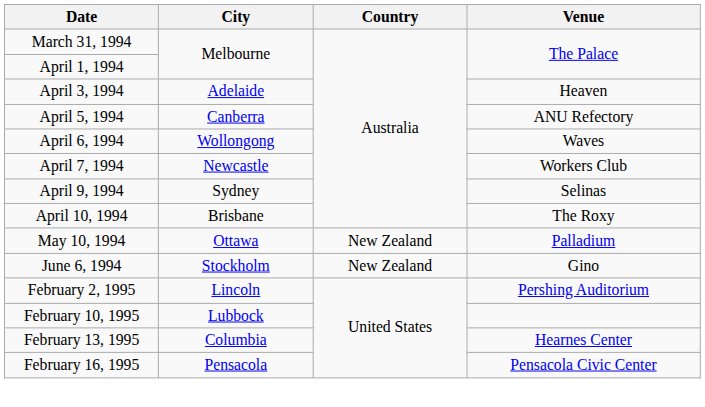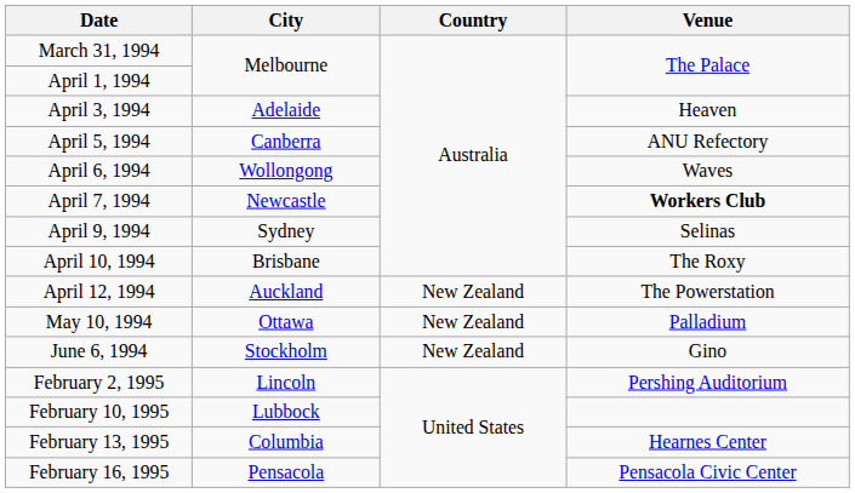April 7, 1994 | Venue: normal -> bold
+ row: April 12, 1994 | Auckland | New Zealand | The Powerstation
